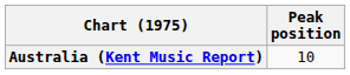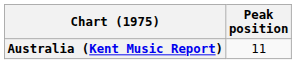Australia (Kent Music Report) | Peak position: 10 -> 11
